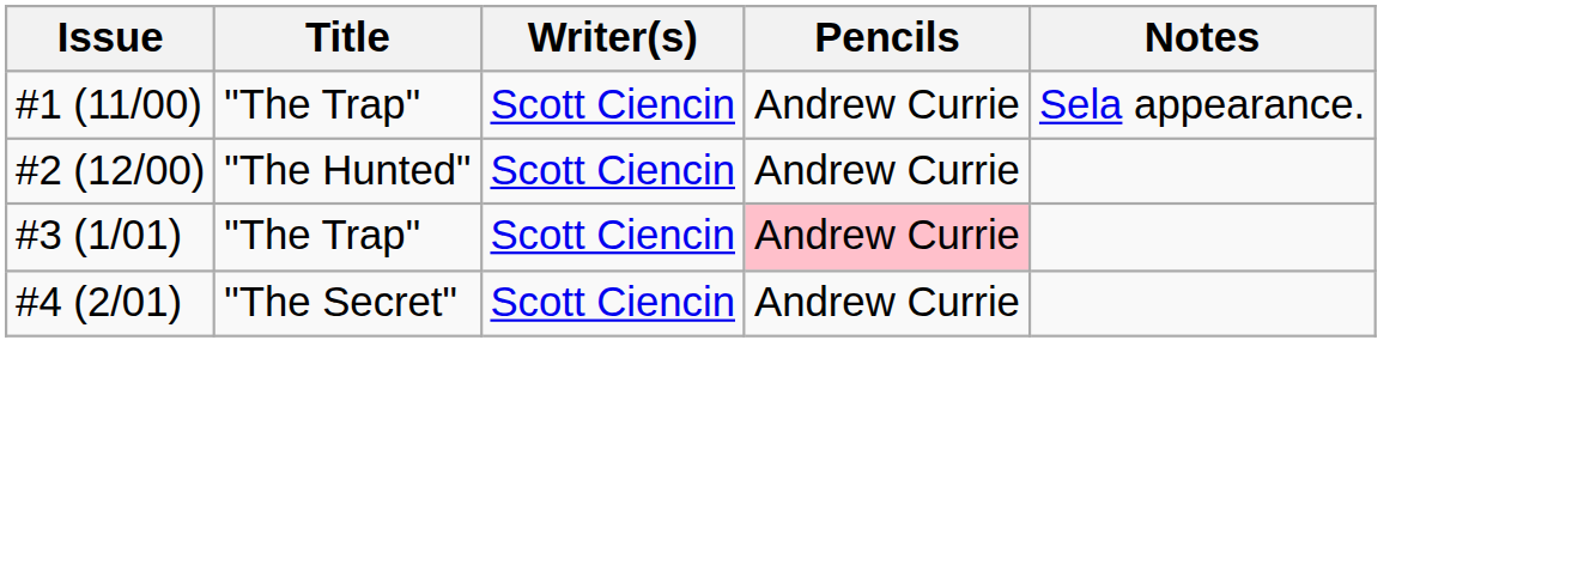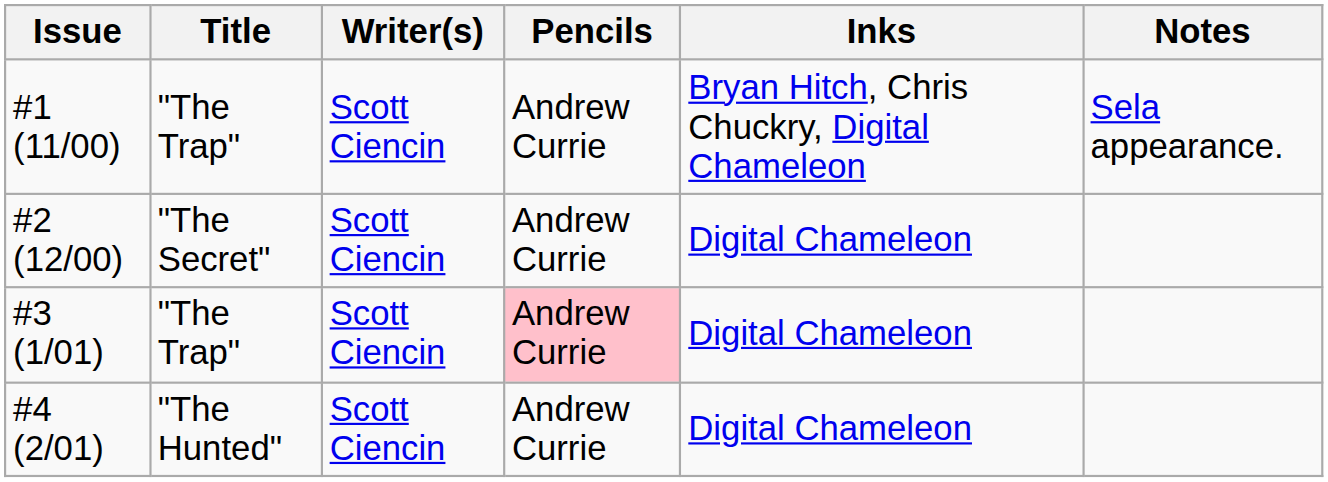+ column: Inks | Bryan Hitch, Chris Chuckry, Digital Chameleon | Digital Chameleon | Digital Chameleon | Digital Chameleon
#2 (12/00) | Title: "The Hunted" -> "The Secret"
#4 (2/01) | Title: "The Secret" -> "The Hunted"
